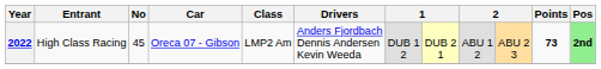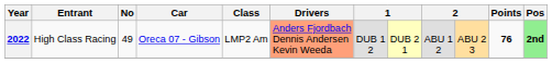2022 | No: 45 -> 49
2022 | Drivers: no background -> lightsalmon background
2022 | Points: 73 -> 76
